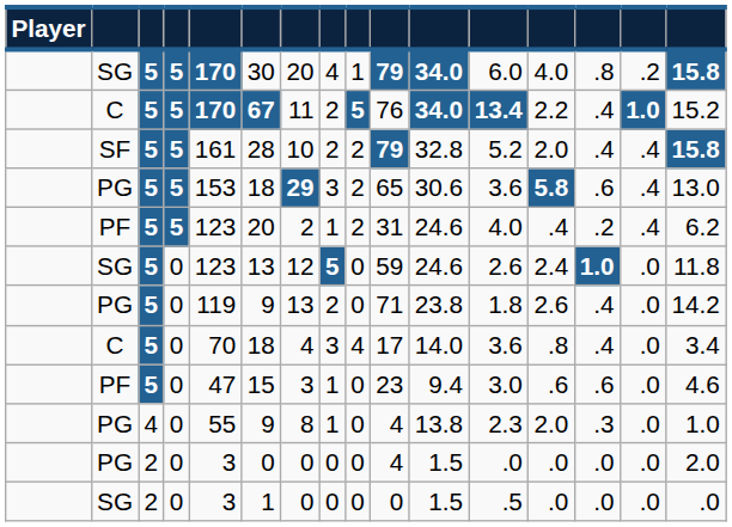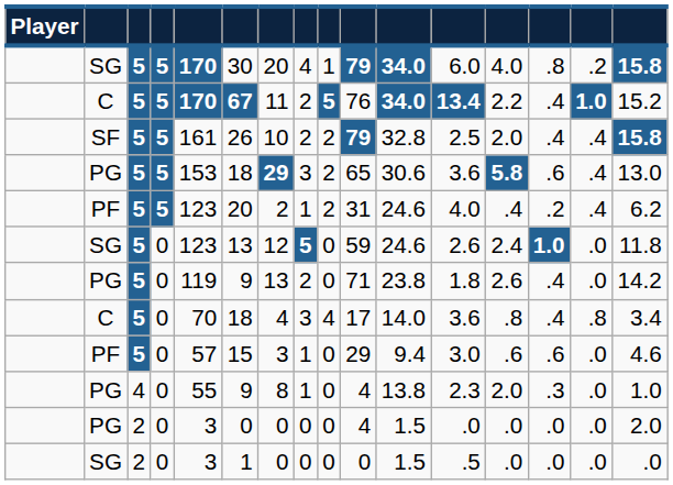SF | column 6: 28 -> 26
SF | column 12: 5.2 -> 2.5
C / 0 | column 15: .0 -> .8
PF / 0 | column 5: 47 -> 57
PF / 0 | column 10: 23 -> 29
